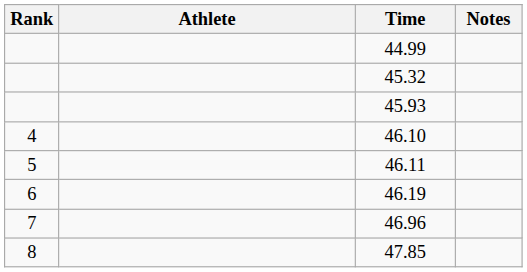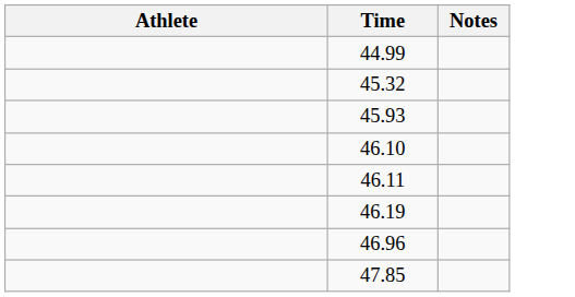- column: Rank | 4 | 5 | 6 | 7 | 8
